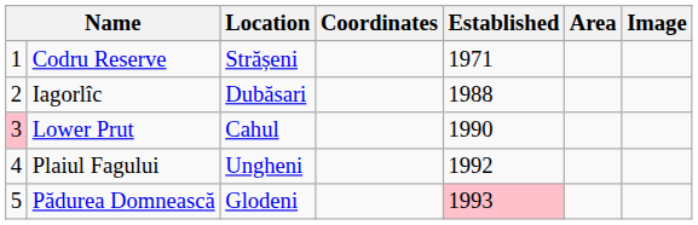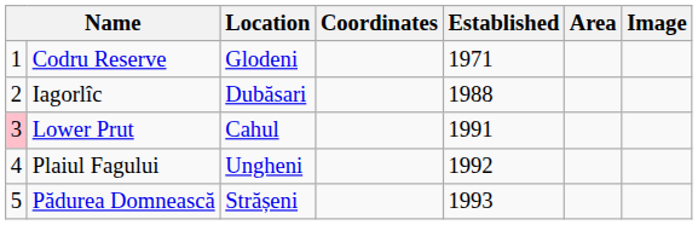Codru Reserve | Location: Strășeni -> Glodeni
Lower Prut | Established: 1990 -> 1991
Pădurea Domnească | Location: Glodeni -> Strășeni
Pădurea Domnească | Established: pink background -> no background
